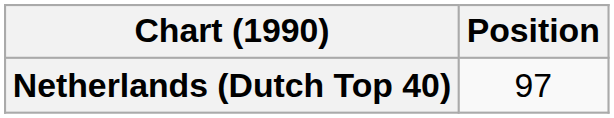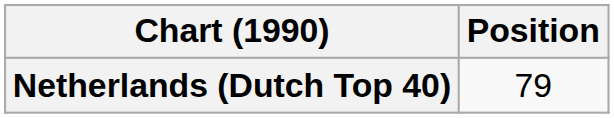Netherlands (Dutch Top 40) | Position: 97 -> 79
